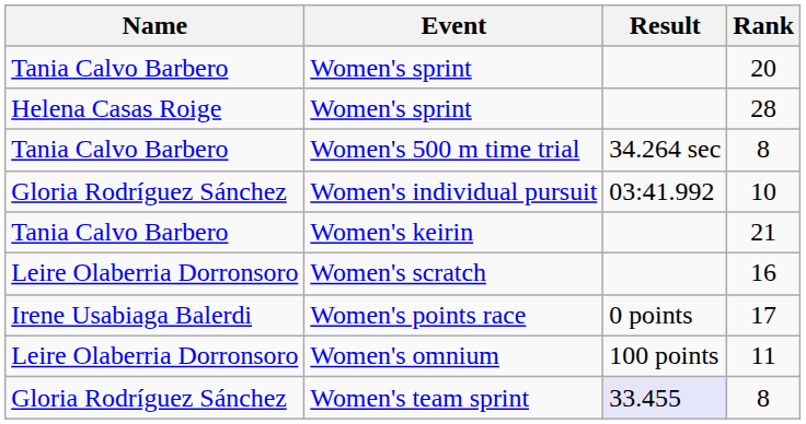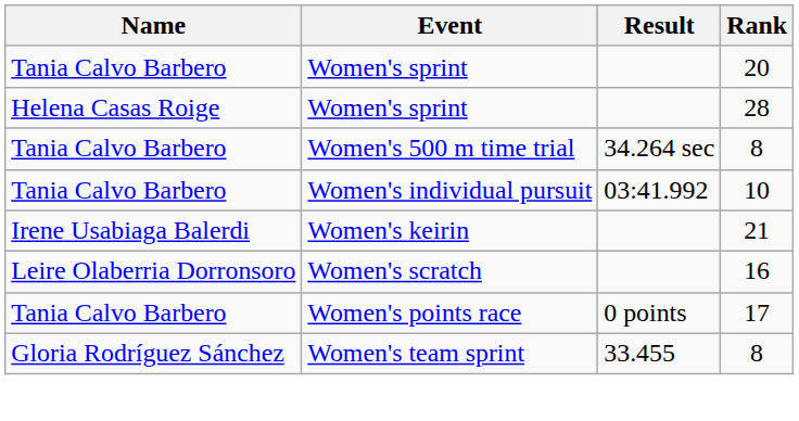Women's individual pursuit | Name: Gloria Rodríguez Sánchez -> Tania Calvo Barbero
Women's keirin | Name: Tania Calvo Barbero -> Irene Usabiaga Balerdi
Women's points race | Name: Irene Usabiaga Balerdi -> Tania Calvo Barbero
- row: Leire Olaberria Dorronsoro | Women's omnium | 100 points | 11
Women's team sprint | Result: lavender background -> no background
